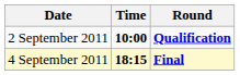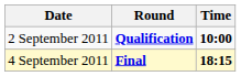columns swapped: Time <-> Round
